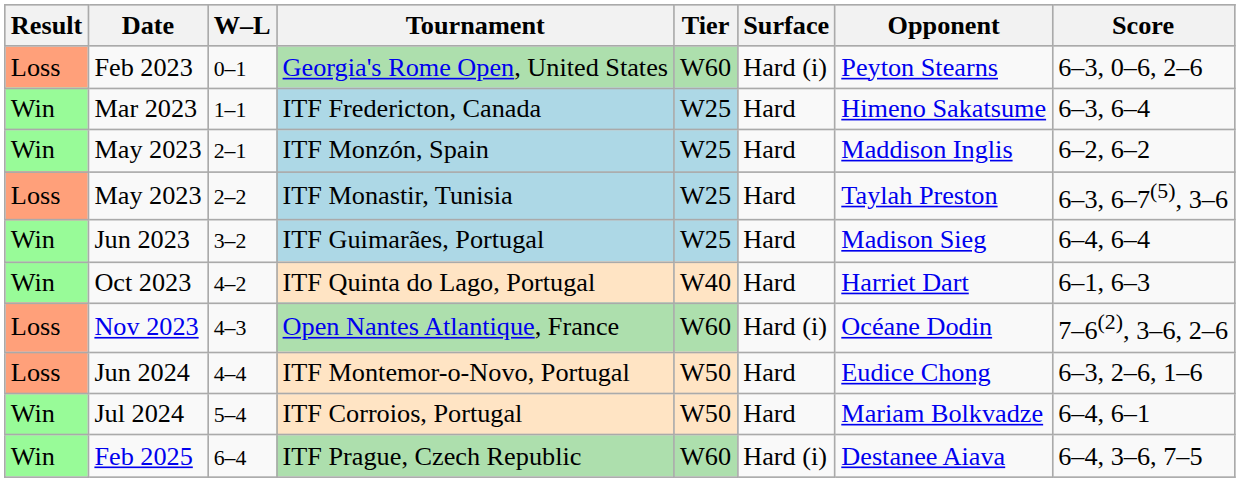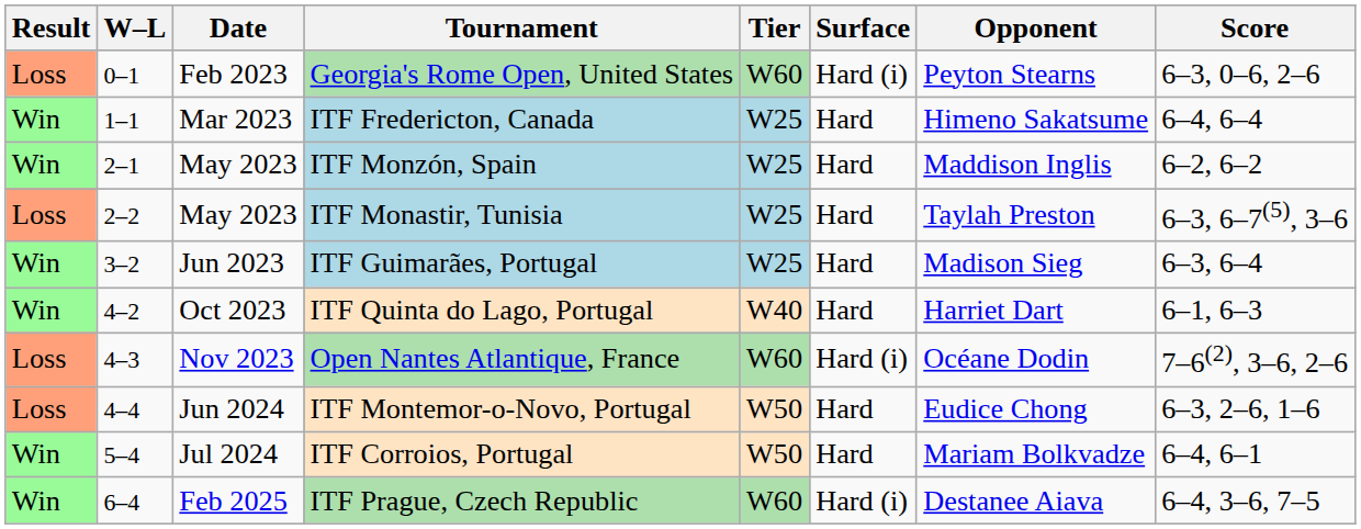columns swapped: W–L <-> Date
ITF Fredericton, Canada | Score: 6–3, 6–4 -> 6–4, 6–4
ITF Guimarães, Portugal | Score: 6–4, 6–4 -> 6–3, 6–4
